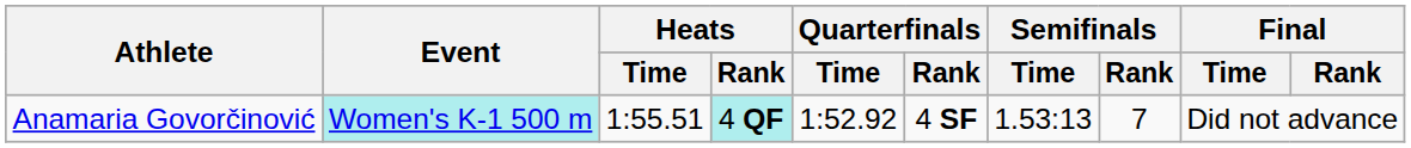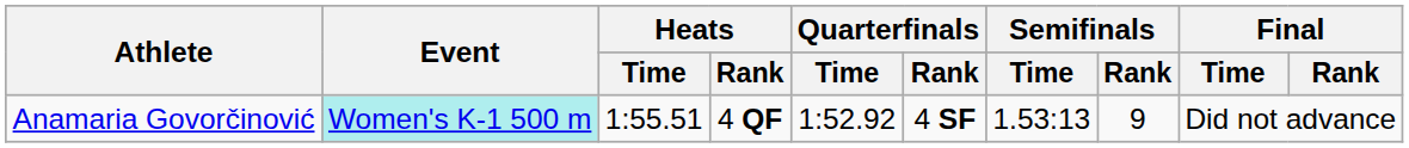Anamaria Govorčinović | Heats / Rank: paleturquoise background -> no background
Anamaria Govorčinović | Semifinals / Rank: 7 -> 9
